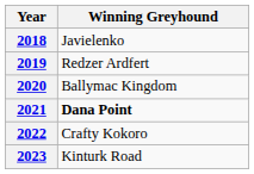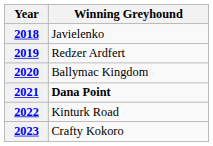2022 | Winning Greyhound: Crafty Kokoro -> Kinturk Road
2023 | Winning Greyhound: Kinturk Road -> Crafty Kokoro
